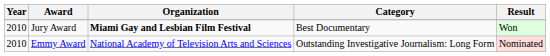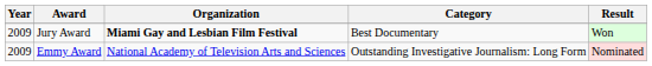Jury Award | Year: 2010 -> 2009
Emmy Award | Year: 2010 -> 2009
